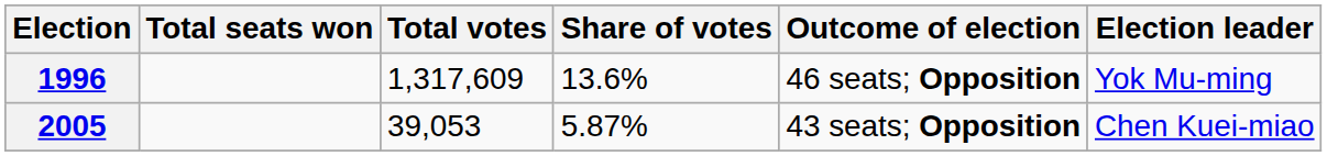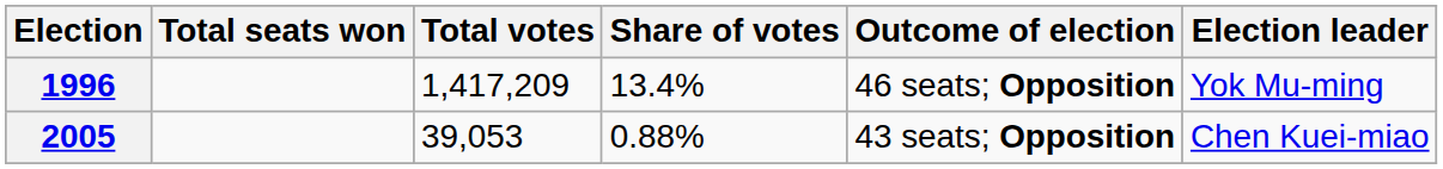1996 | Total votes: 1,317,609 -> 1,417,209
1996 | Share of votes: 13.6% -> 13.4%
2005 | Share of votes: 5.87% -> 0.88%
